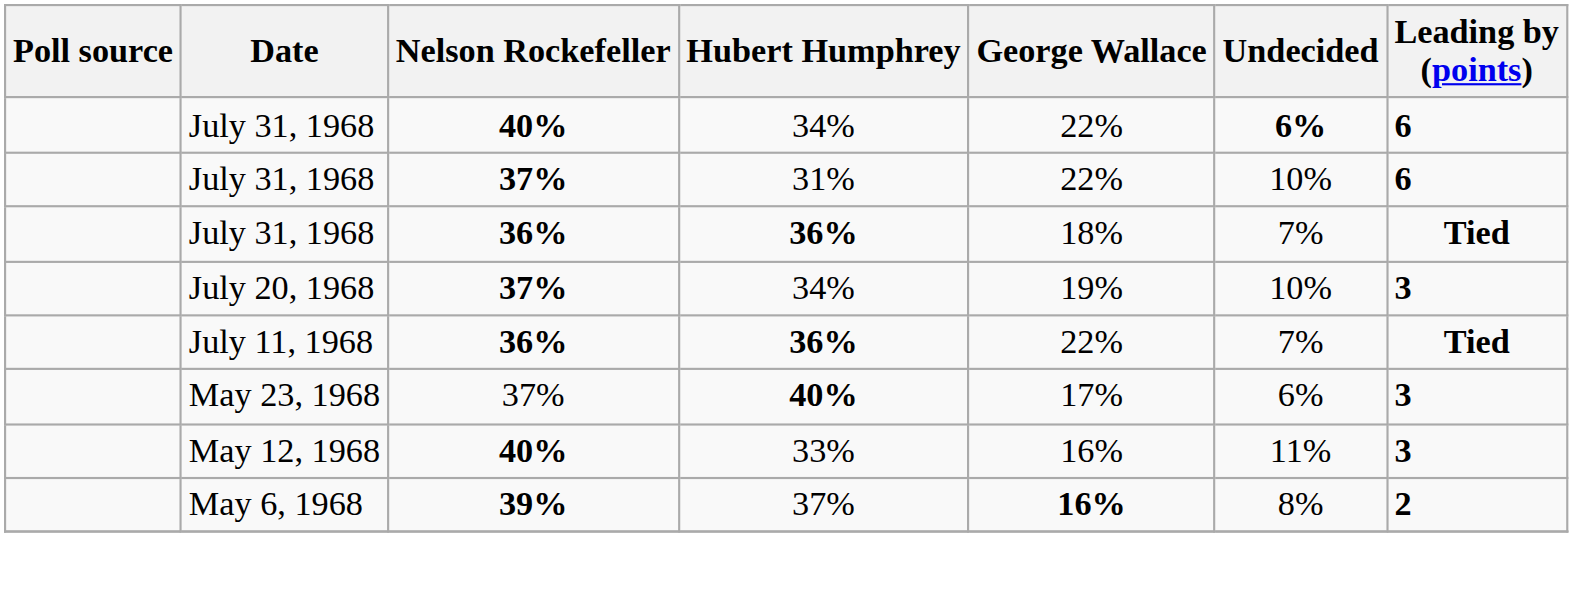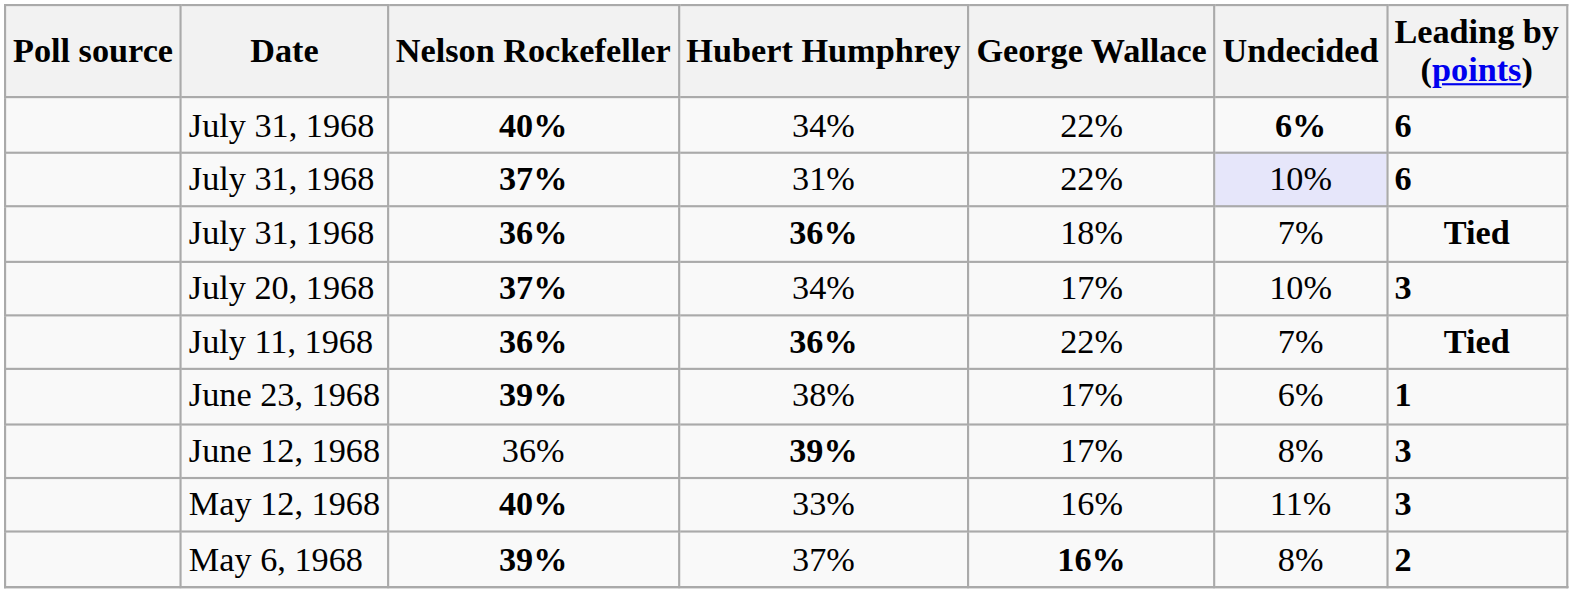July 31, 1968 / 31% | Undecided: no background -> lavender background
July 20, 1968 | George Wallace: 19% -> 17%
+ row: June 23, 1968 | 39% | 38% | 17% | 6% | 1
+ row: June 12, 1968 | 36% | 39% | 17% | 8% | 3
- row: May 23, 1968 | 37% | 40% | 17% | 6% | 3
